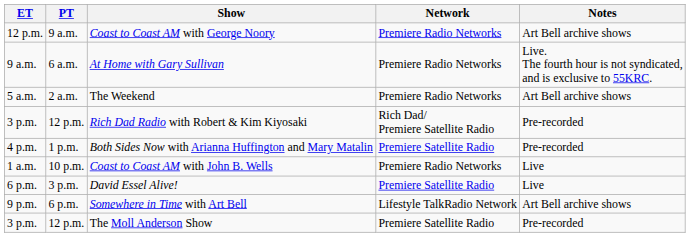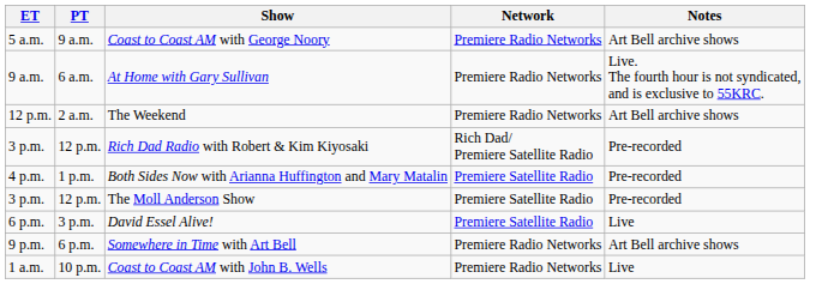Coast to Coast AM with George Noory | ET: 12 p.m. -> 5 a.m.
The Weekend | ET: 5 a.m. -> 12 p.m.
rows swapped: The Moll Anderson Show <-> Coast to Coast AM with John B. Wells
Somewhere in Time with Art Bell | Network: Lifestyle TalkRadio Network -> Premiere Radio Networks
